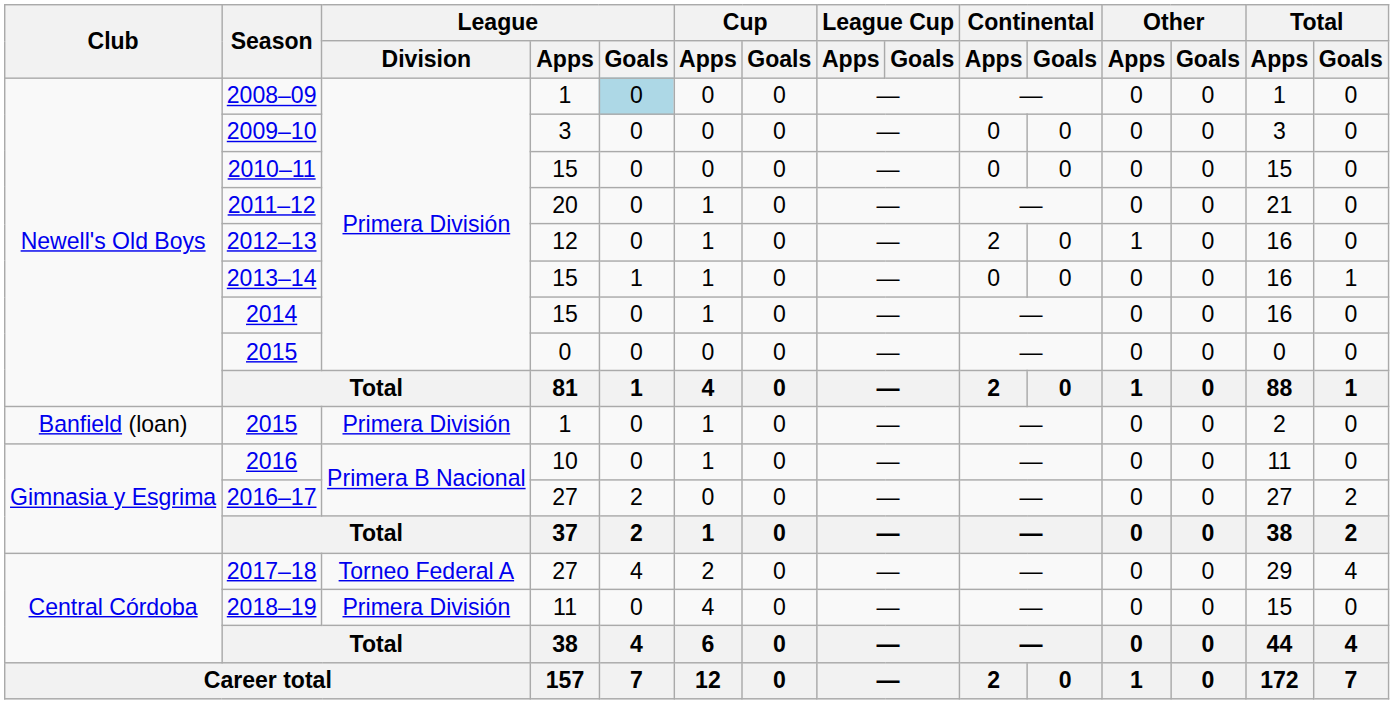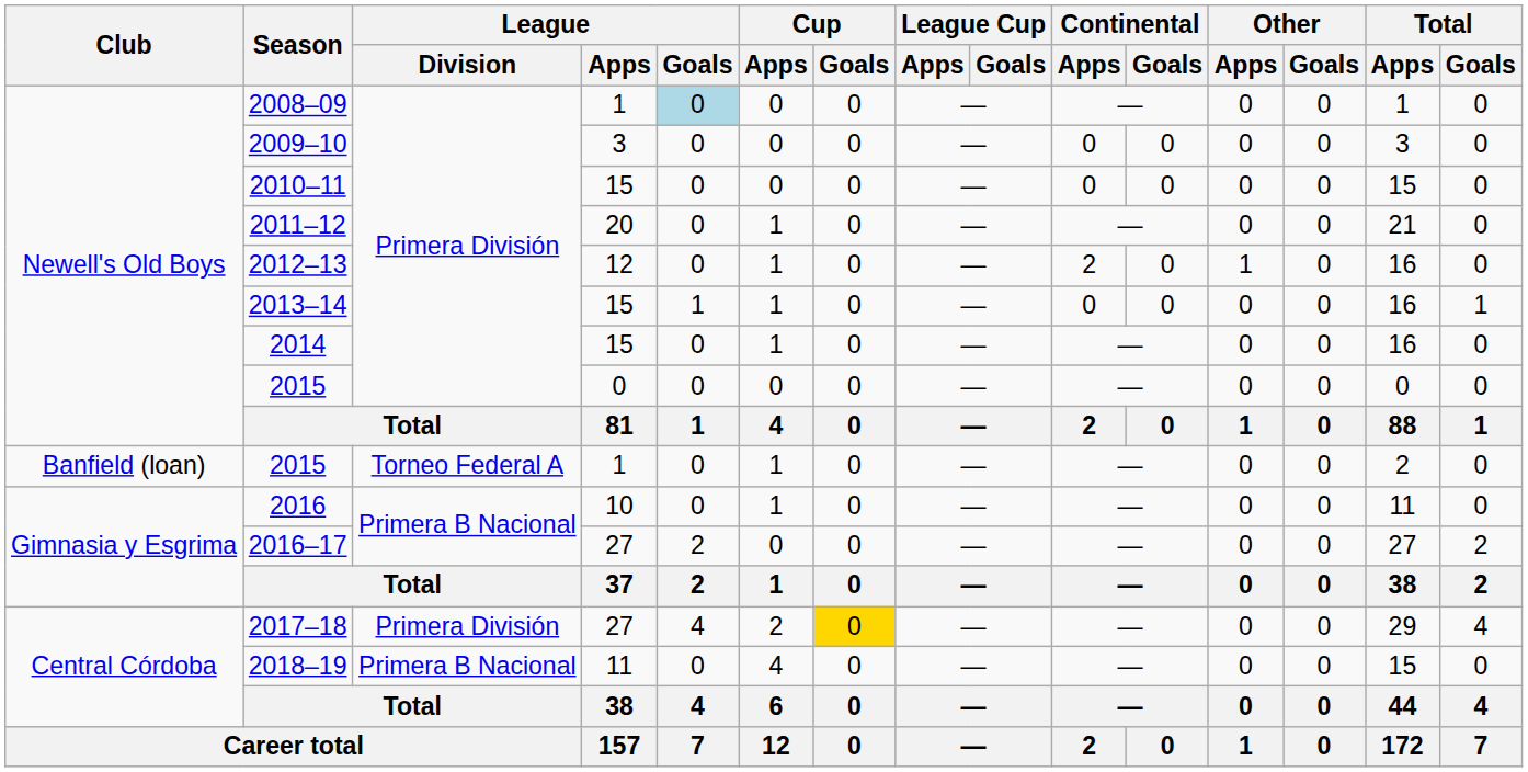2015 / 1 | League / Division: Primera División -> Torneo Federal A
2017–18 | League / Division: Torneo Federal A -> Primera División
2017–18 | Cup / Goals: no background -> gold background
2018–19 | League / Division: Primera División -> Primera B Nacional
